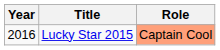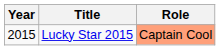Lucky Star 2015 | Year: 2016 -> 2015
